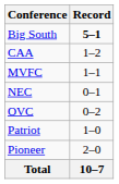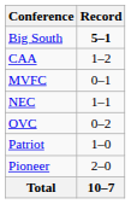MVFC | Record: 1–1 -> 0–1
NEC | Record: 0–1 -> 1–1
